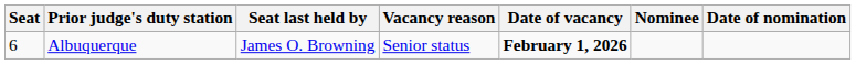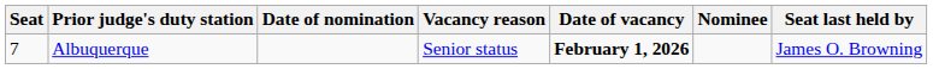columns swapped: Seat last held by <-> Date of nomination
Albuquerque | Seat: 6 -> 7
